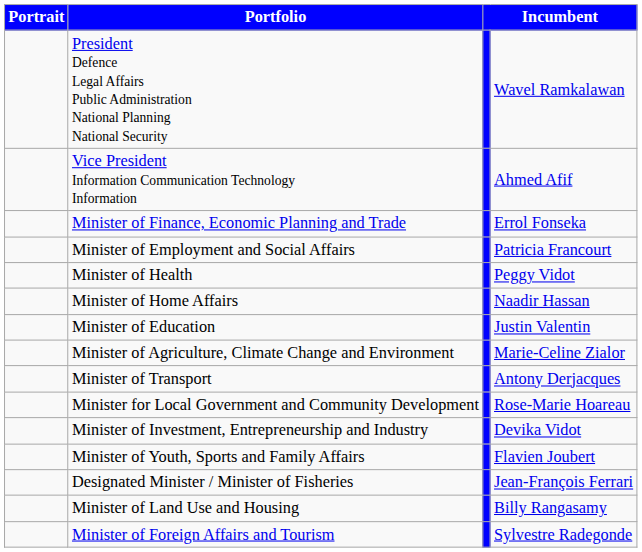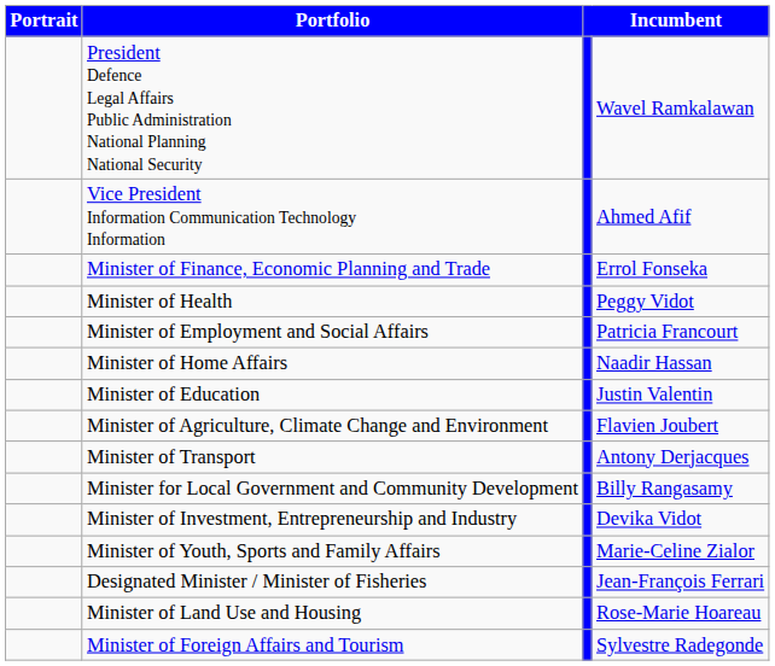rows swapped: Minister of Health <-> Minister of Employment and Social Affairs
Minister of Agriculture, Climate Change and Environment | column 4: Marie-Celine Zialor -> Flavien Joubert
Minister for Local Government and Community Development | column 4: Rose-Marie Hoareau -> Billy Rangasamy
Minister of Youth, Sports and Family Affairs | column 4: Flavien Joubert -> Marie-Celine Zialor
Minister of Land Use and Housing | column 4: Billy Rangasamy -> Rose-Marie Hoareau
